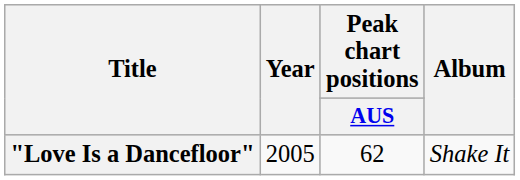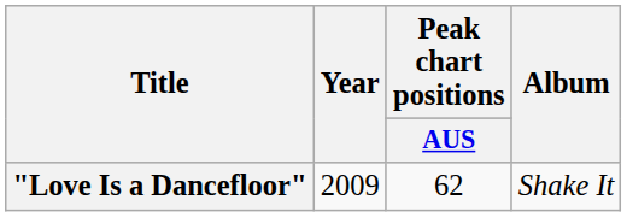"Love Is a Dancefloor" | Year: 2005 -> 2009
